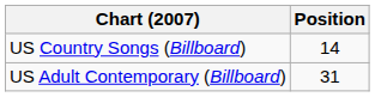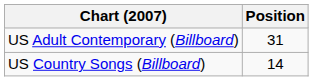rows swapped: US Country Songs (Billboard) <-> US Adult Contemporary (Billboard)
